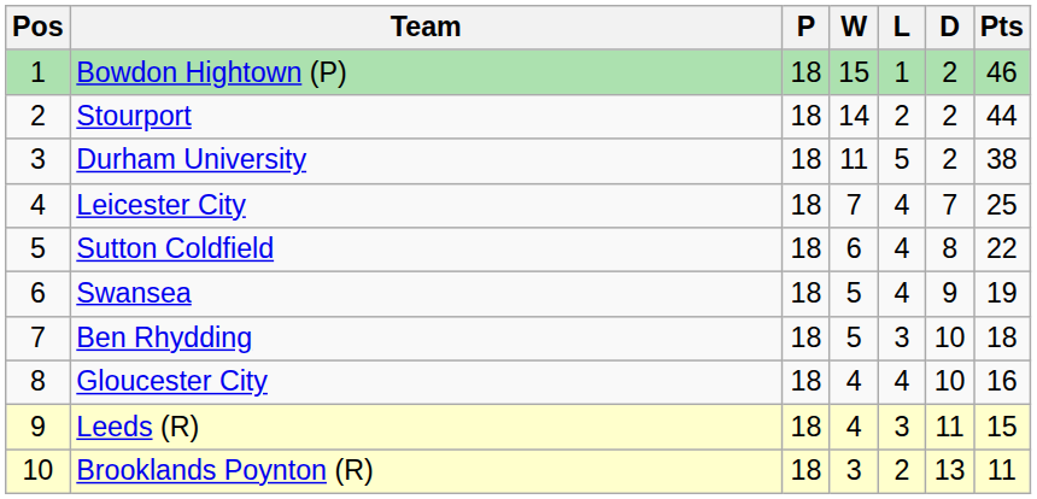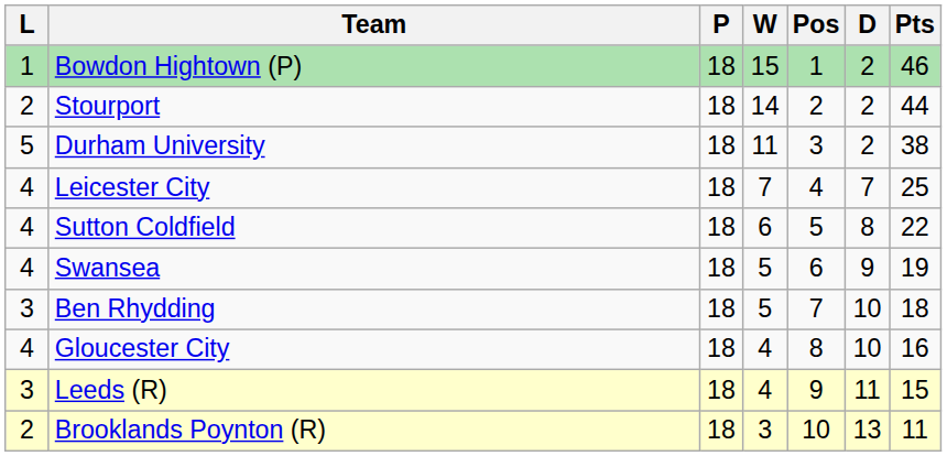columns swapped: Pos <-> L
